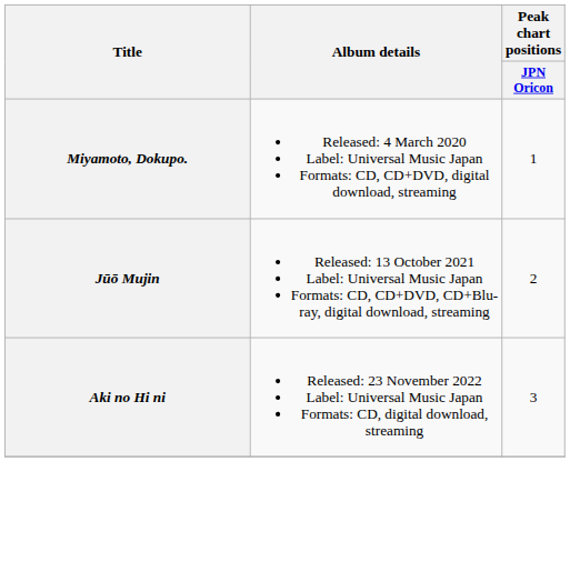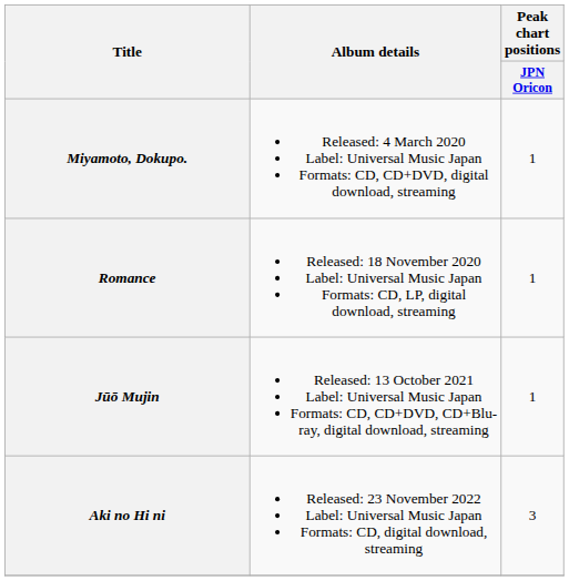+ row: Romance | Released: 18 November 2020 Label: Universal Music Japan Formats: CD, LP, digital download, streaming | 1
Jūō Mujin | Peak chart positions / JPN Oricon: 2 -> 1
